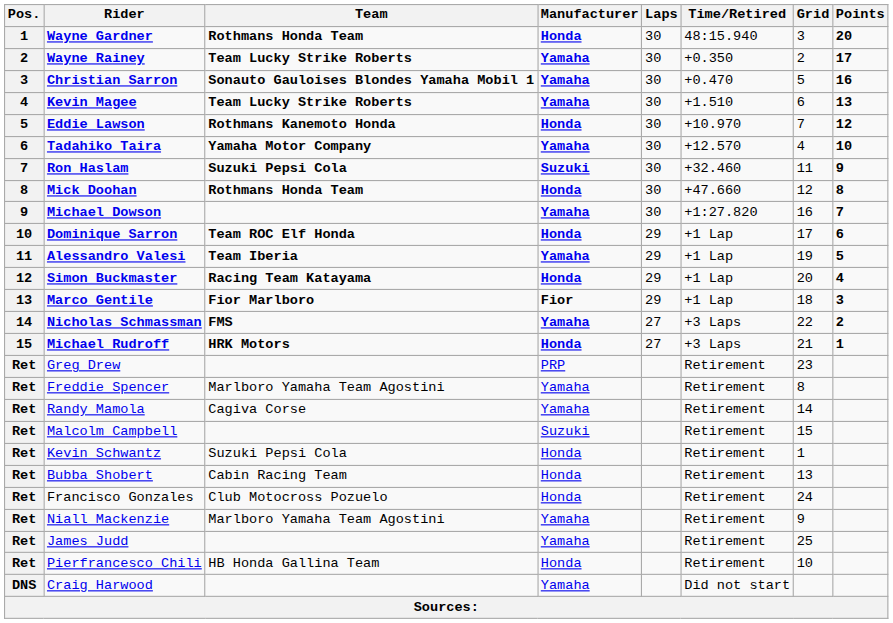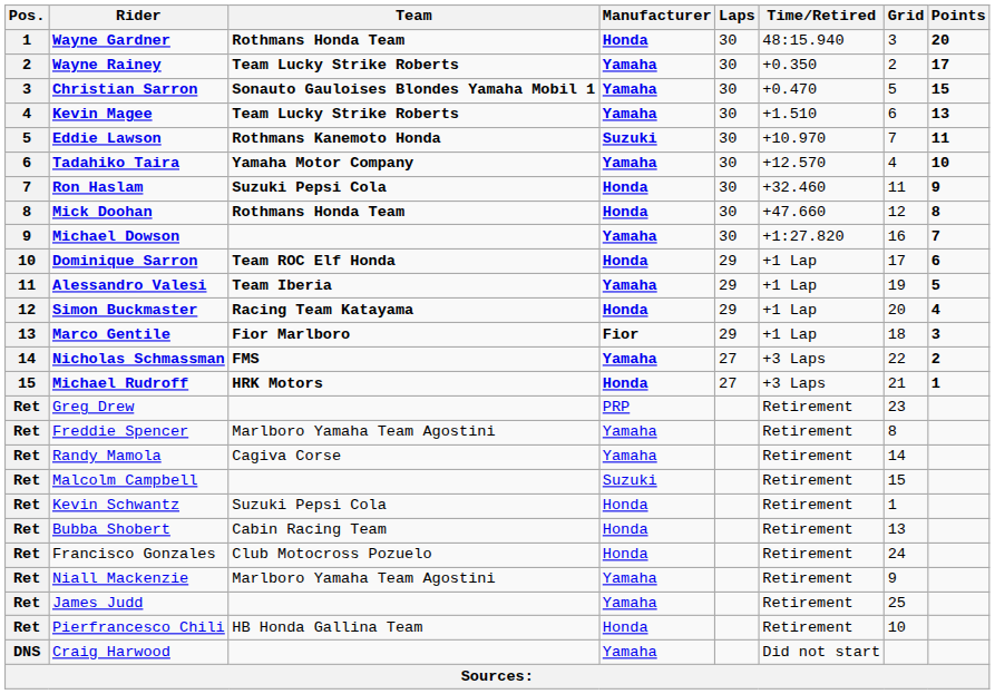Christian Sarron | Points: 16 -> 15
Eddie Lawson | Manufacturer: Honda -> Suzuki
Eddie Lawson | Points: 12 -> 11
Ron Haslam | Manufacturer: Suzuki -> Honda
